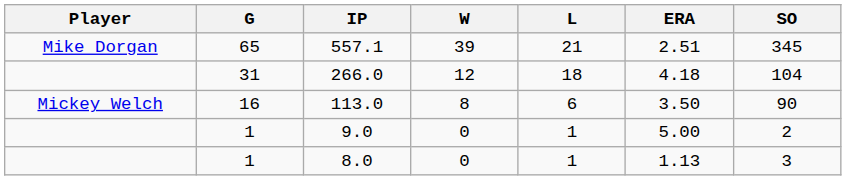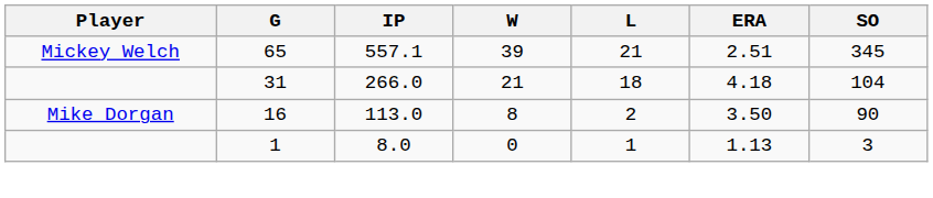557.1 | Player: Mike Dorgan -> Mickey Welch
266.0 | W: 12 -> 21
113.0 | Player: Mickey Welch -> Mike Dorgan
113.0 | L: 6 -> 2
- row: 1 | 9.0 | 0 | 1 | 5.00 | 2
